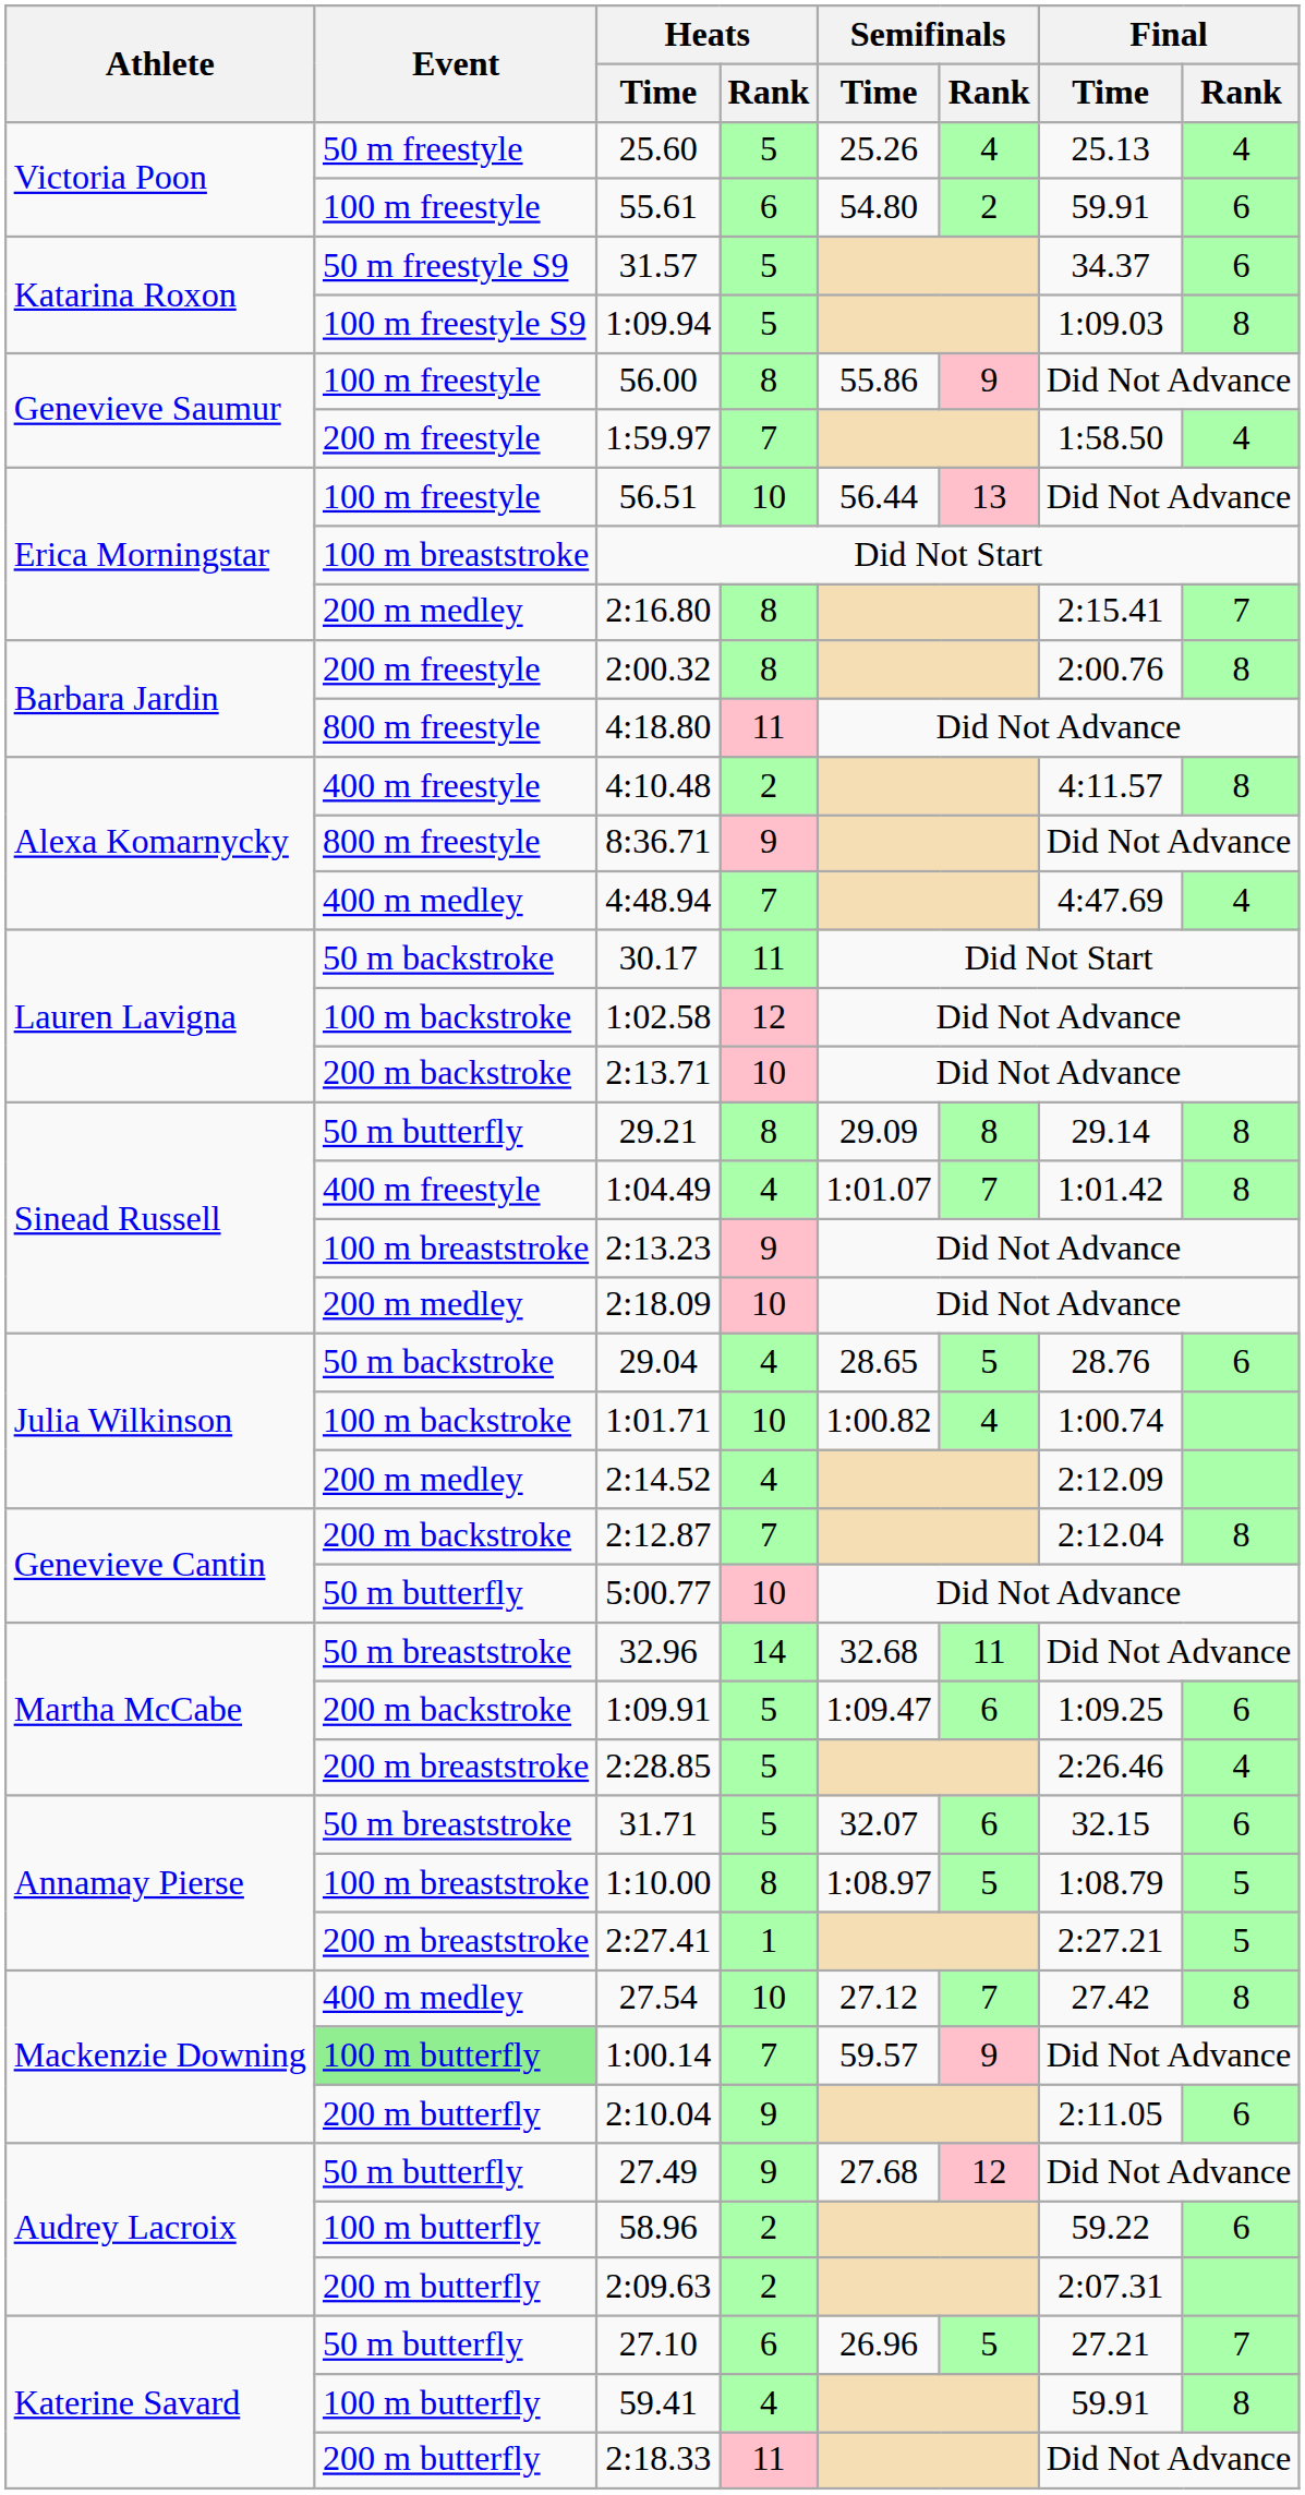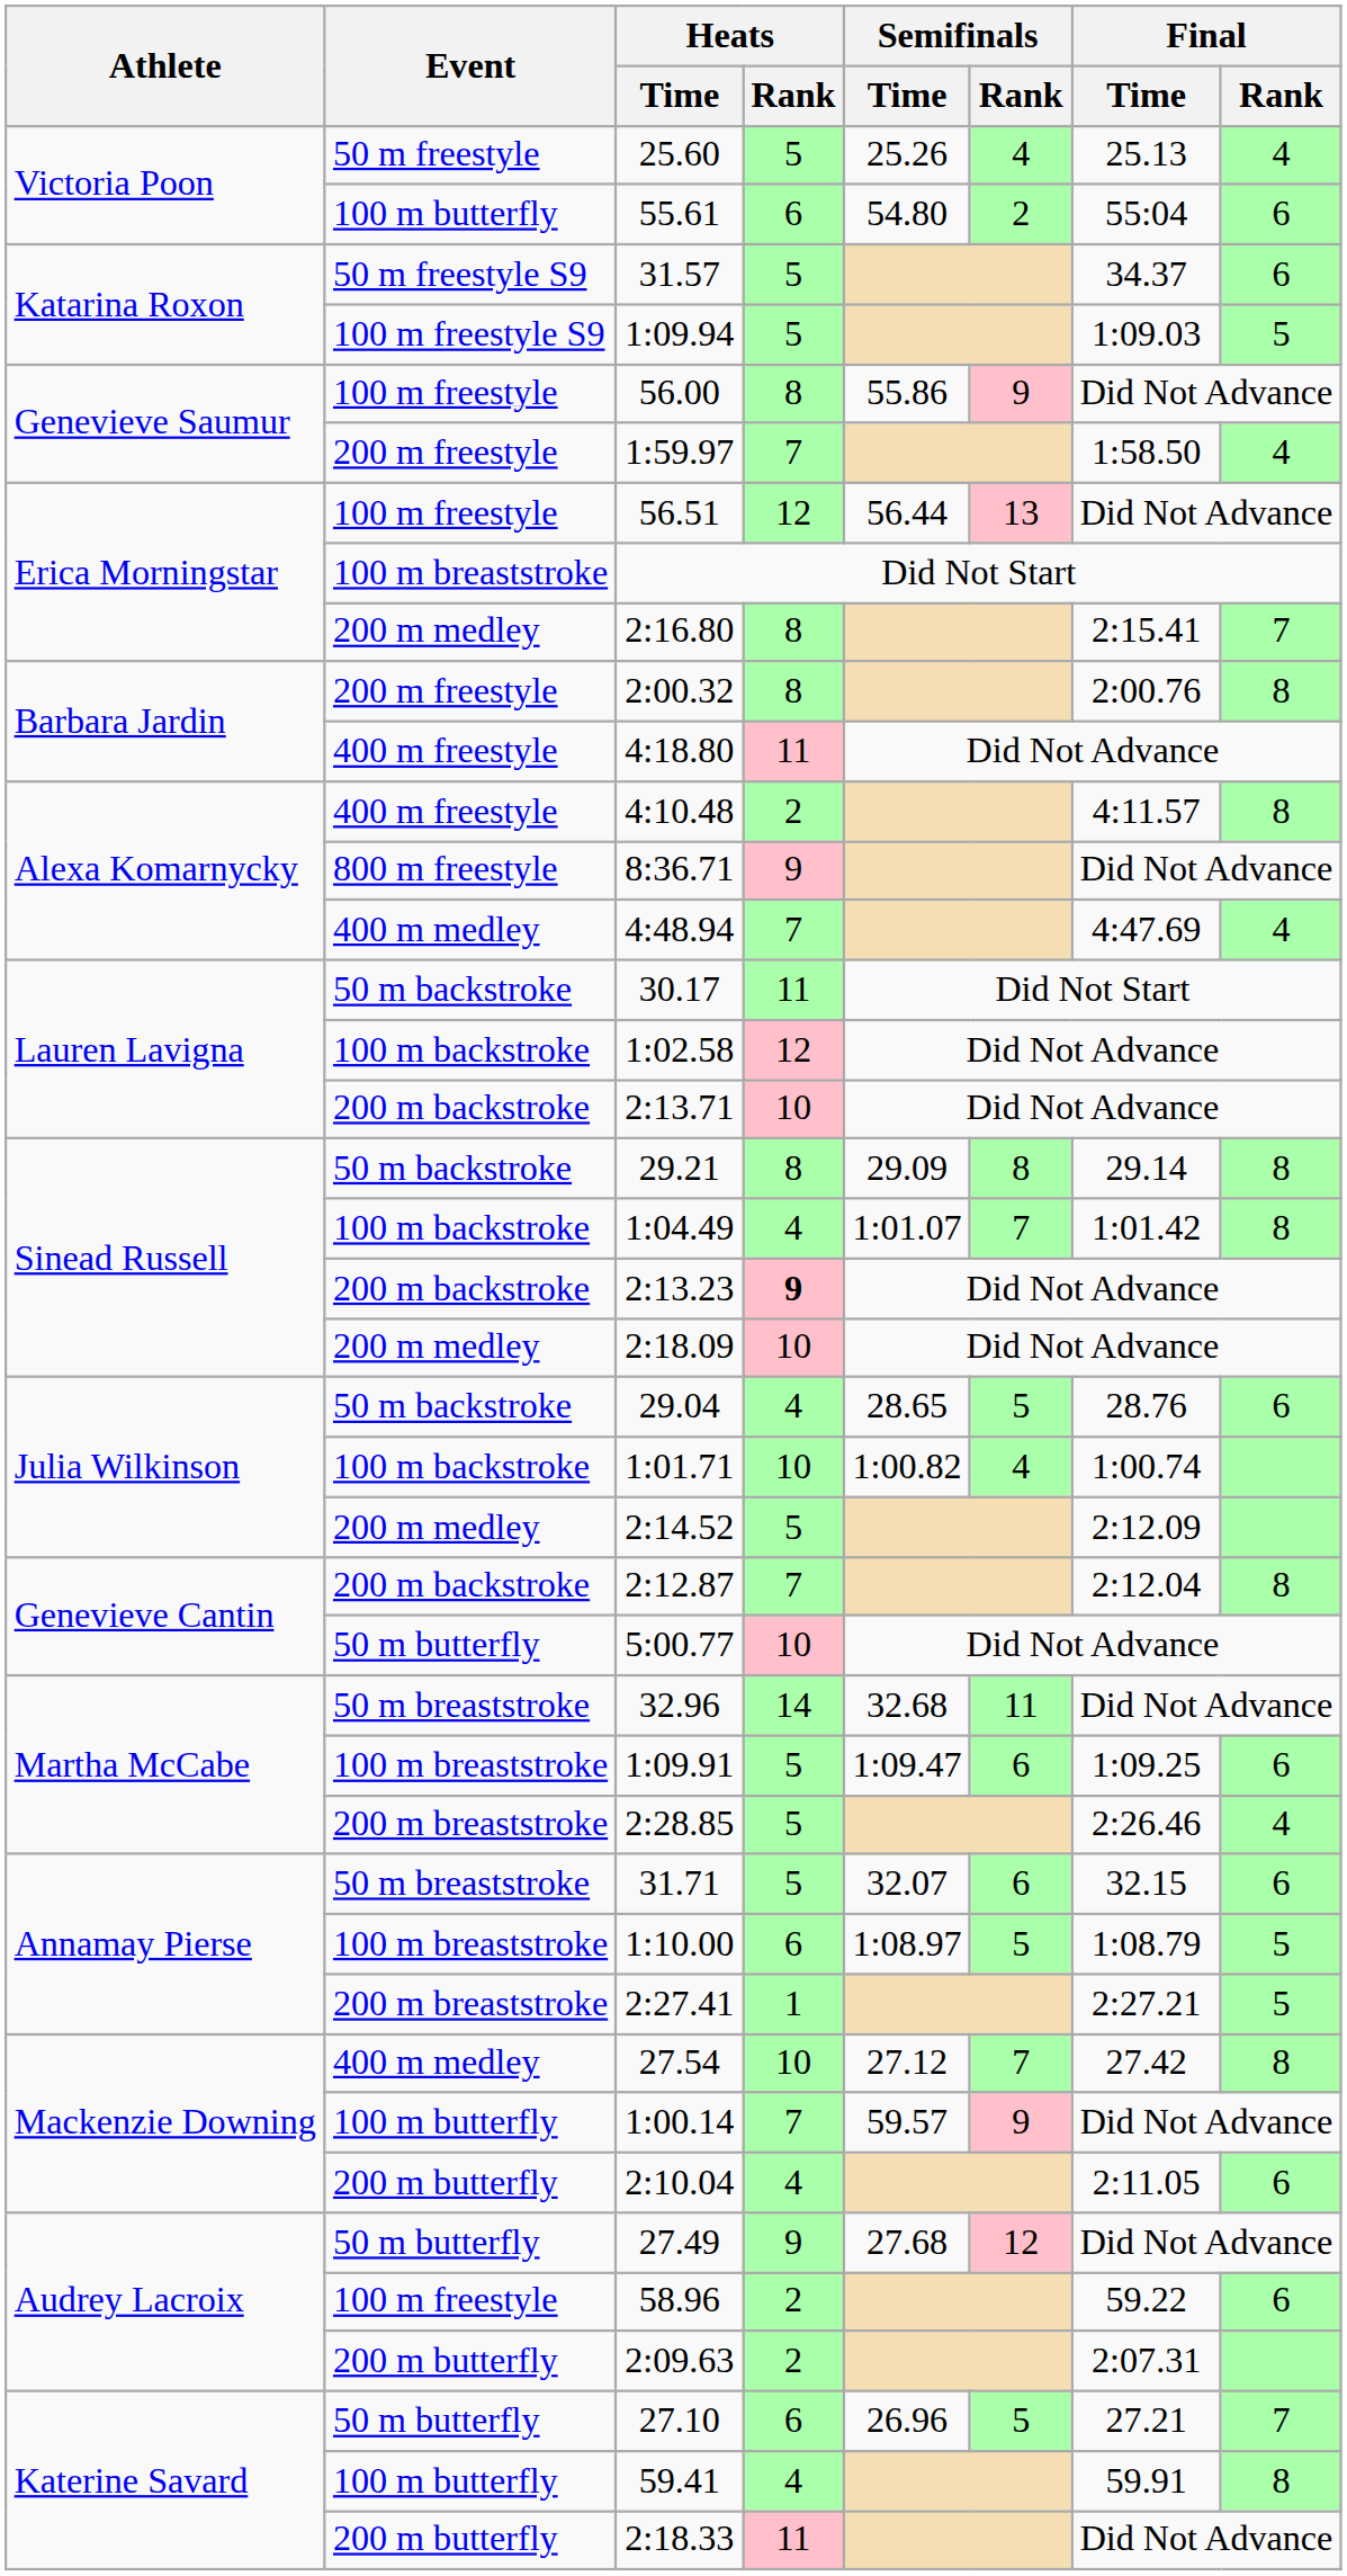55.61 | Event: 100 m freestyle -> 100 m butterfly
55.61 | Final / Time: 59.91 -> 55:04
1:09.94 | Final / Rank: 8 -> 5
56.51 | Heats / Rank: 10 -> 12
4:18.80 | Event: 800 m freestyle -> 400 m freestyle
29.21 | Event: 50 m butterfly -> 50 m backstroke
1:04.49 | Event: 400 m freestyle -> 100 m backstroke
2:13.23 | Event: 100 m breaststroke -> 200 m backstroke
2:13.23 | Heats / Rank: normal -> bold
2:14.52 | Heats / Rank: 4 -> 5
1:09.91 | Event: 200 m backstroke -> 100 m breaststroke
1:10.00 | Heats / Rank: 8 -> 6
1:00.14 | Event: lightgreen background -> no background
2:10.04 | Heats / Rank: 9 -> 4
58.96 | Event: 100 m butterfly -> 100 m freestyle
